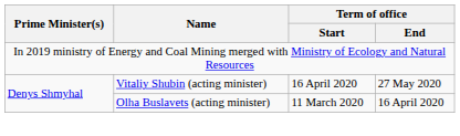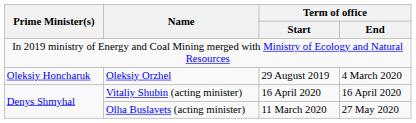+ row: Oleksiy Honcharuk | Oleksiy Orzhel | 29 August 2019 | 4 March 2020
Vitaliy Shubin (acting minister) | Term of office / End: 27 May 2020 -> 16 April 2020
Olha Buslavets (acting minister) | Term of office / End: 16 April 2020 -> 27 May 2020
